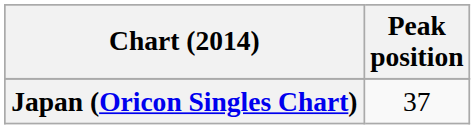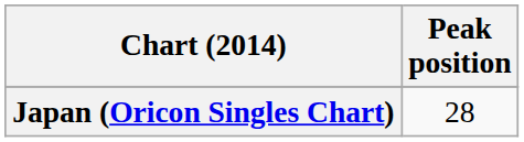Japan (Oricon Singles Chart) | Peak position: 37 -> 28
